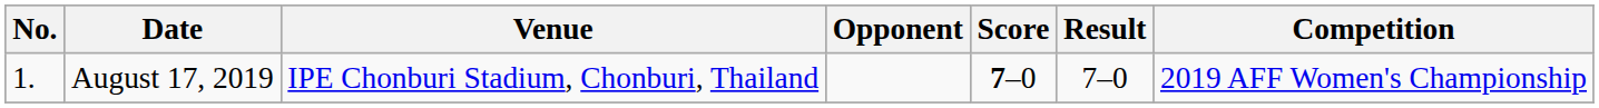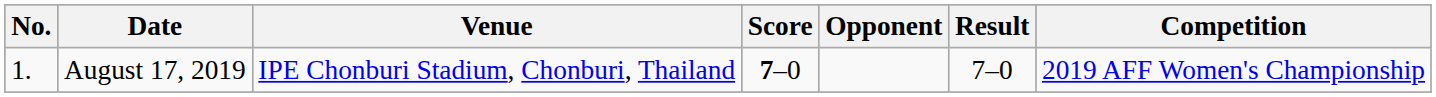columns swapped: Opponent <-> Score
